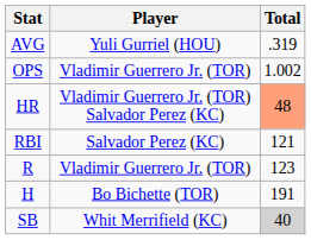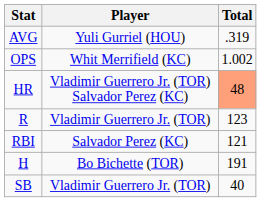OPS | Player: Vladimir Guerrero Jr. (TOR) -> Whit Merrifield (KC)
rows swapped: RBI <-> R
SB | Player: Whit Merrifield (KC) -> Vladimir Guerrero Jr. (TOR)
SB | Total: lightgrey background -> no background
